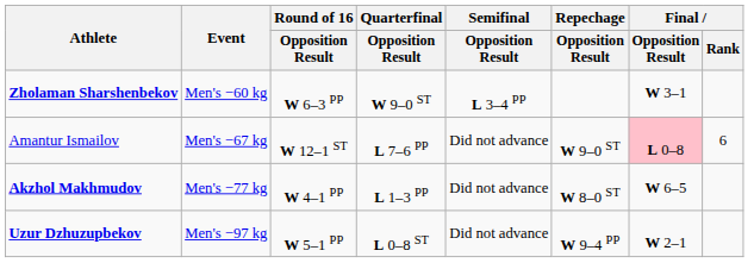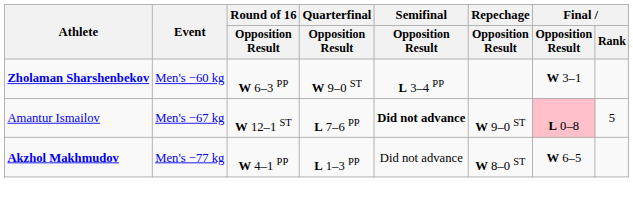Amantur Ismailov | Semifinal / Opposition Result: normal -> bold
Amantur Ismailov | Final / Rank: 6 -> 5
- row: Uzur Dzhuzupbekov | Men's −97 kg | W 5–1 PP | L 0–8 ST | Did not advance | W 9–4 PP | W 2–1
